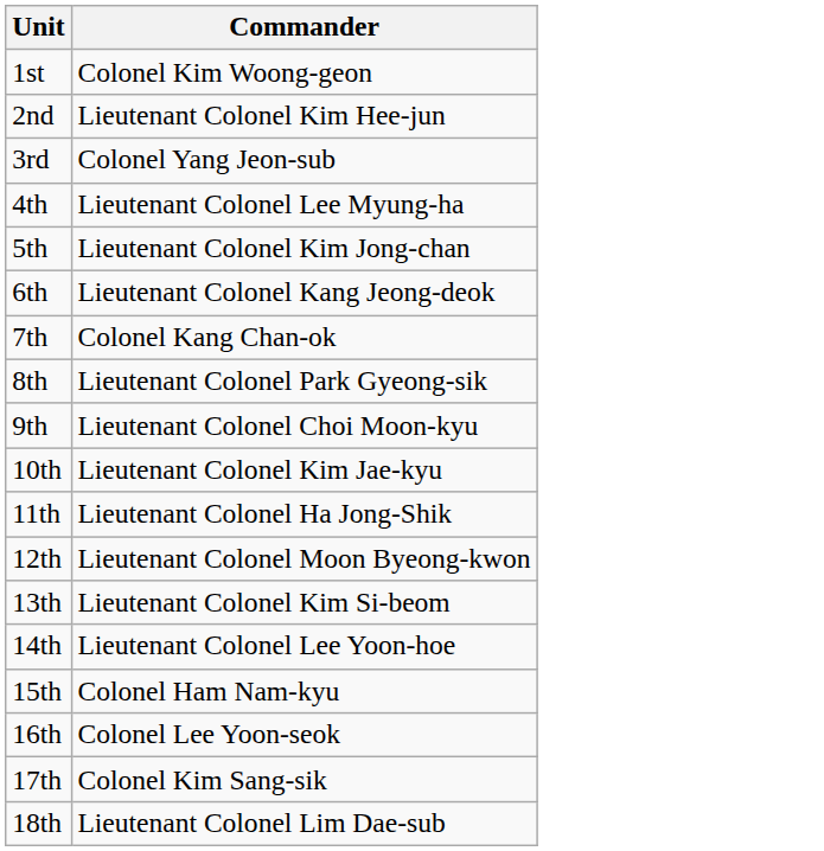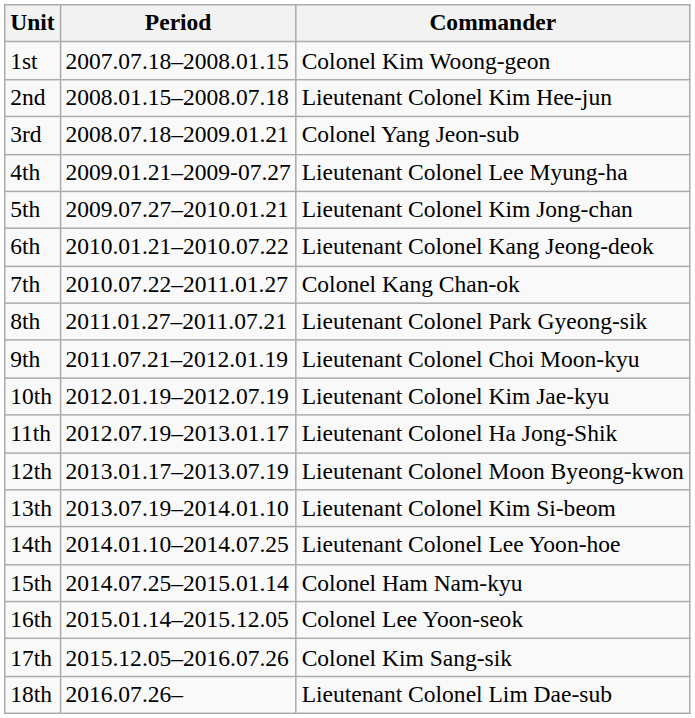+ column: Period | 2007.07.18–2008.01.15 | 2008.01.15–2008.07.18 | 2008.07.18–2009.01.21 | 2009.01.21–2009-07.27 | 2009.07.27–2010.01.21 | 2010.01.21–2010.07.22 | 2010.07.22–2011.01.27 | 2011.01.27–2011.07.21 | 2011.07.21–2012.01.19 | 2012.01.19–2012.07.19 | 2012.07.19–2013.01.17 | 2013.01.17–2013.07.19 | 2013.07.19–2014.01.10 | 2014.01.10–2014.07.25 | 2014.07.25–2015.01.14 | 2015.01.14–2015.12.05 | 2015.12.05–2016.07.26 | 2016.07.26–
